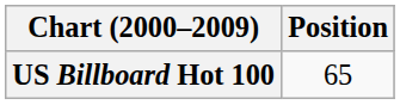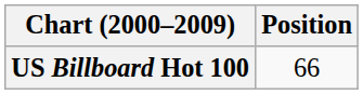US Billboard Hot 100 | Position: 65 -> 66
